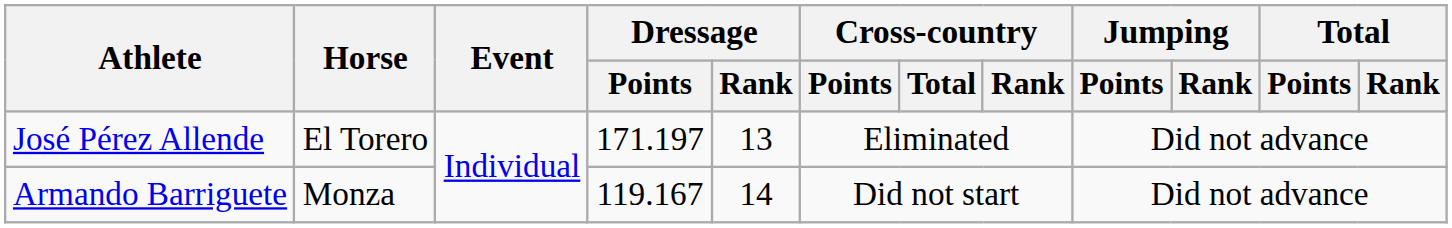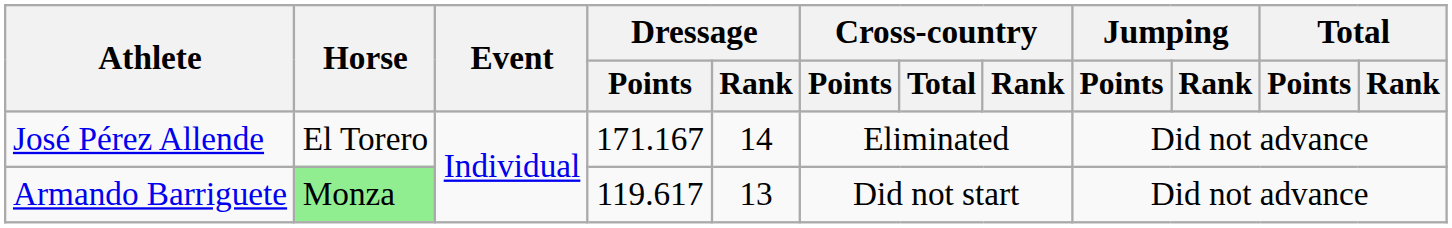José Pérez Allende | Dressage / Points: 171.197 -> 171.167
José Pérez Allende | Dressage / Rank: 13 -> 14
Armando Barriguete | Horse: no background -> lightgreen background
Armando Barriguete | Dressage / Points: 119.167 -> 119.617
Armando Barriguete | Dressage / Rank: 14 -> 13
